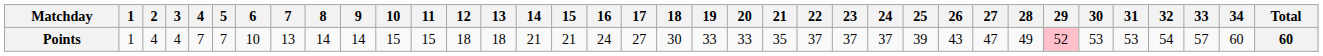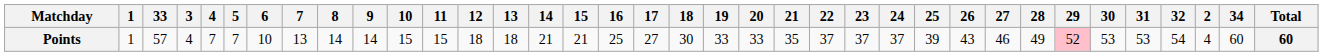columns swapped: 2 <-> 33
Points | 16: 24 -> 25
Points | 27: 47 -> 46
